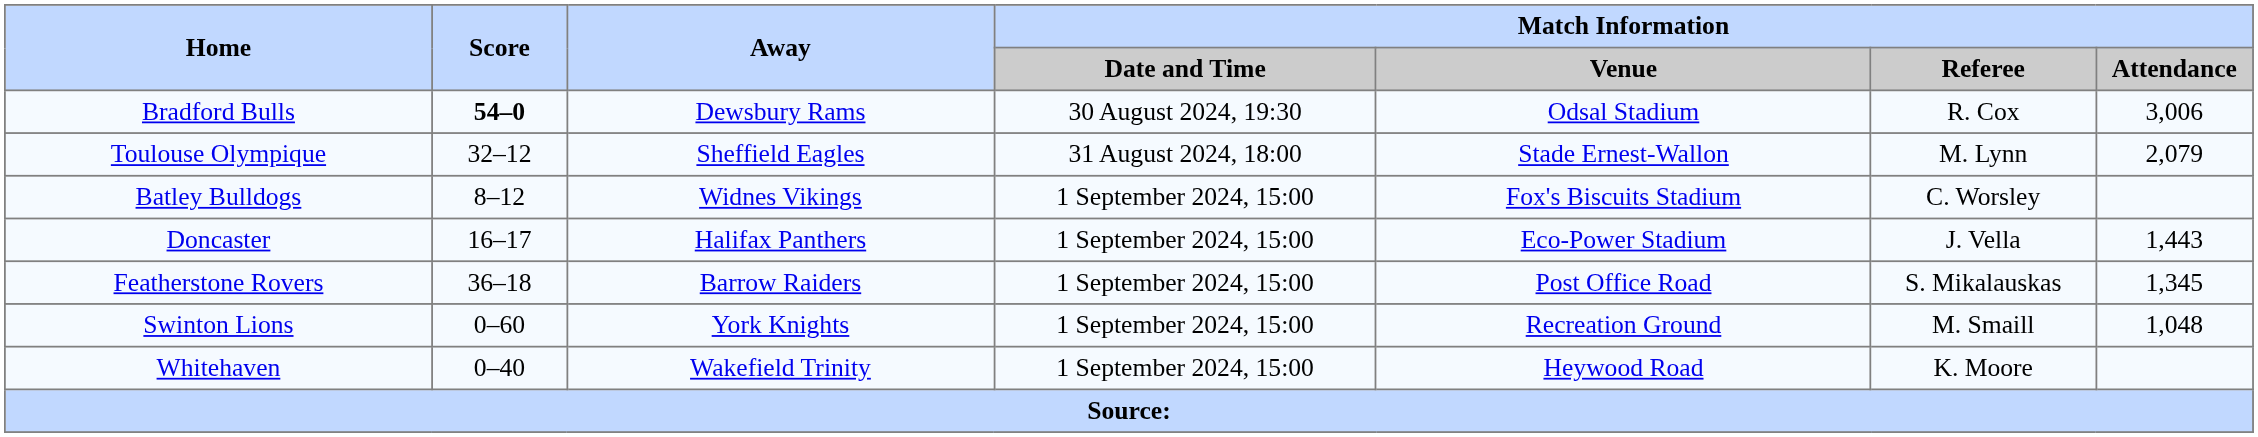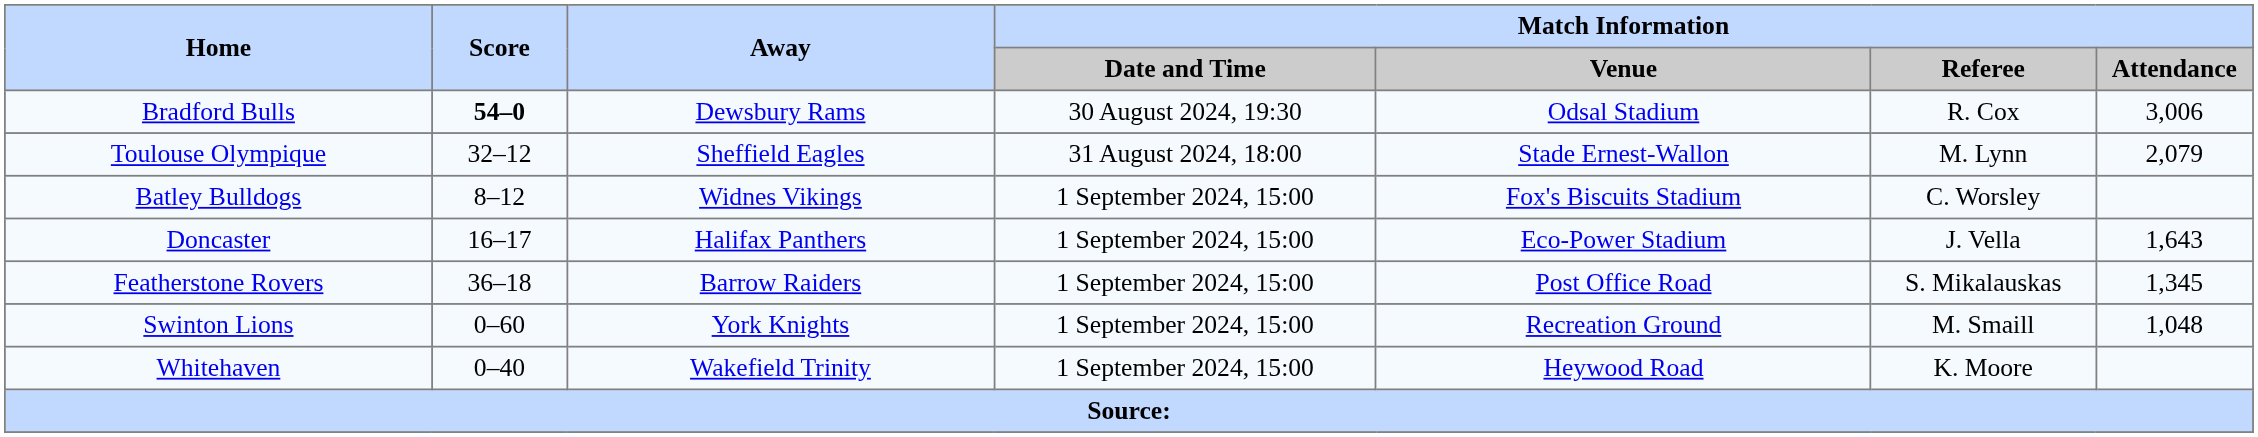Doncaster | Match Information / Attendance: 1,443 -> 1,643
